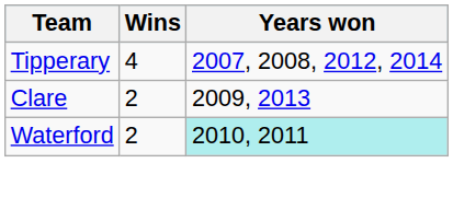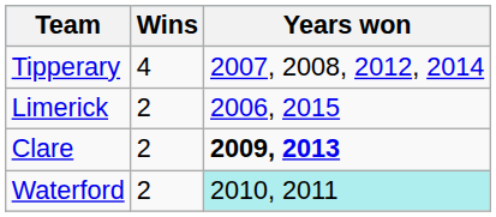+ row: Limerick | 2 | 2006, 2015
Clare | Years won: normal -> bold
